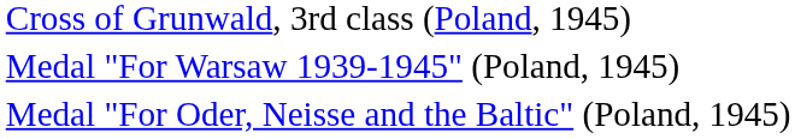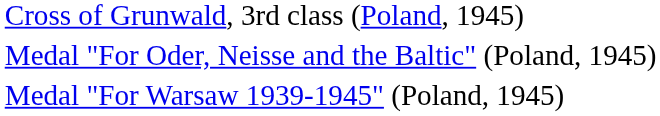rows swapped: Medal "For Warsaw 1939-1945" (Poland, 1945) <-> Medal "For Oder, Neisse and the Baltic" (Poland, 1945)
